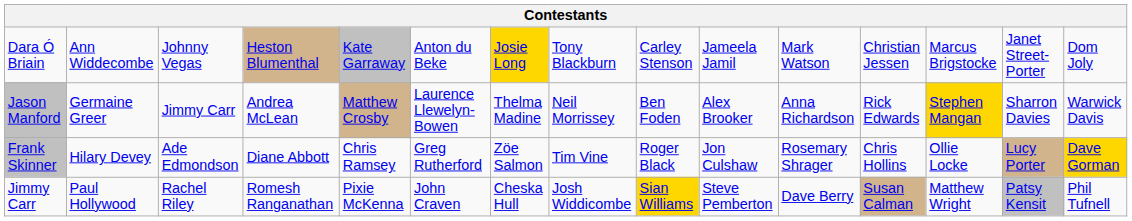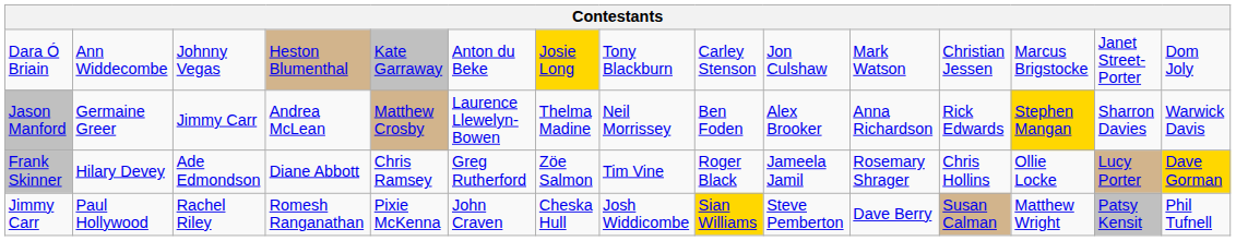Dara Ó Briain | column 10: Jameela Jamil -> Jon Culshaw
Frank Skinner | column 10: Jon Culshaw -> Jameela Jamil
